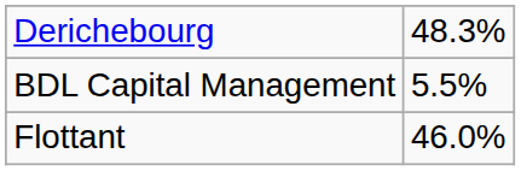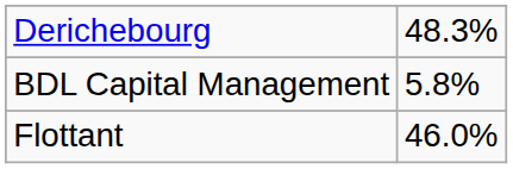BDL Capital Management | column 2: 5.5% -> 5.8%
